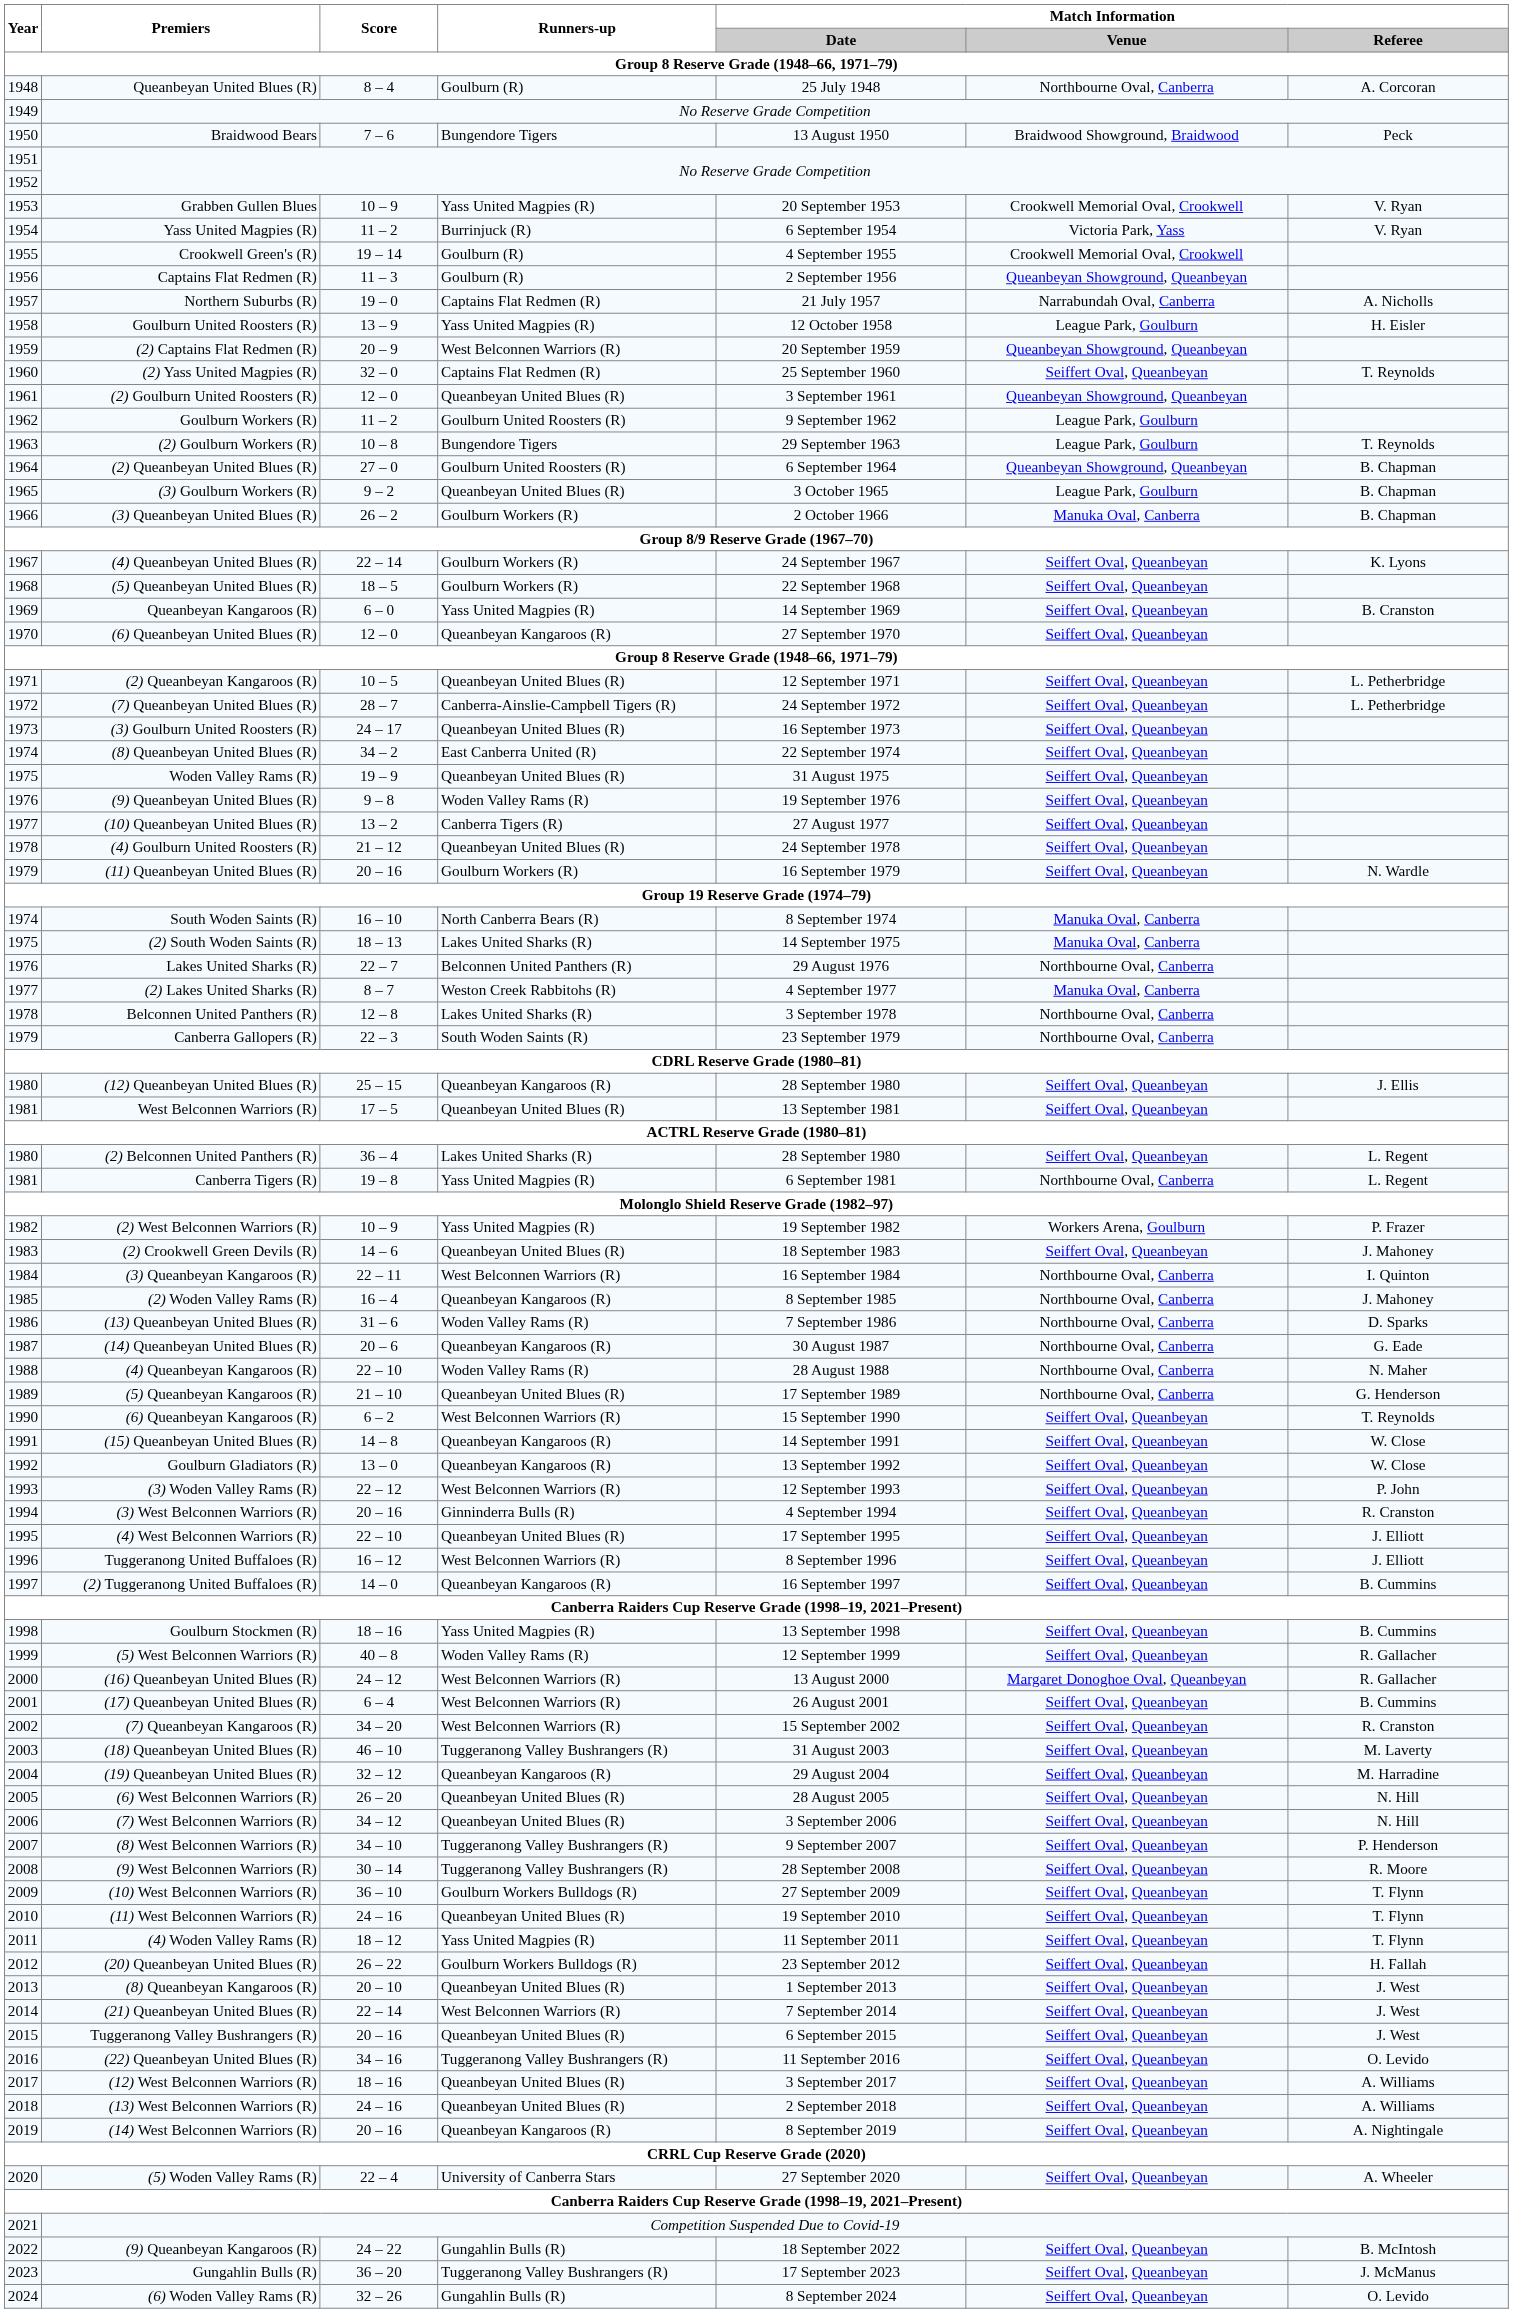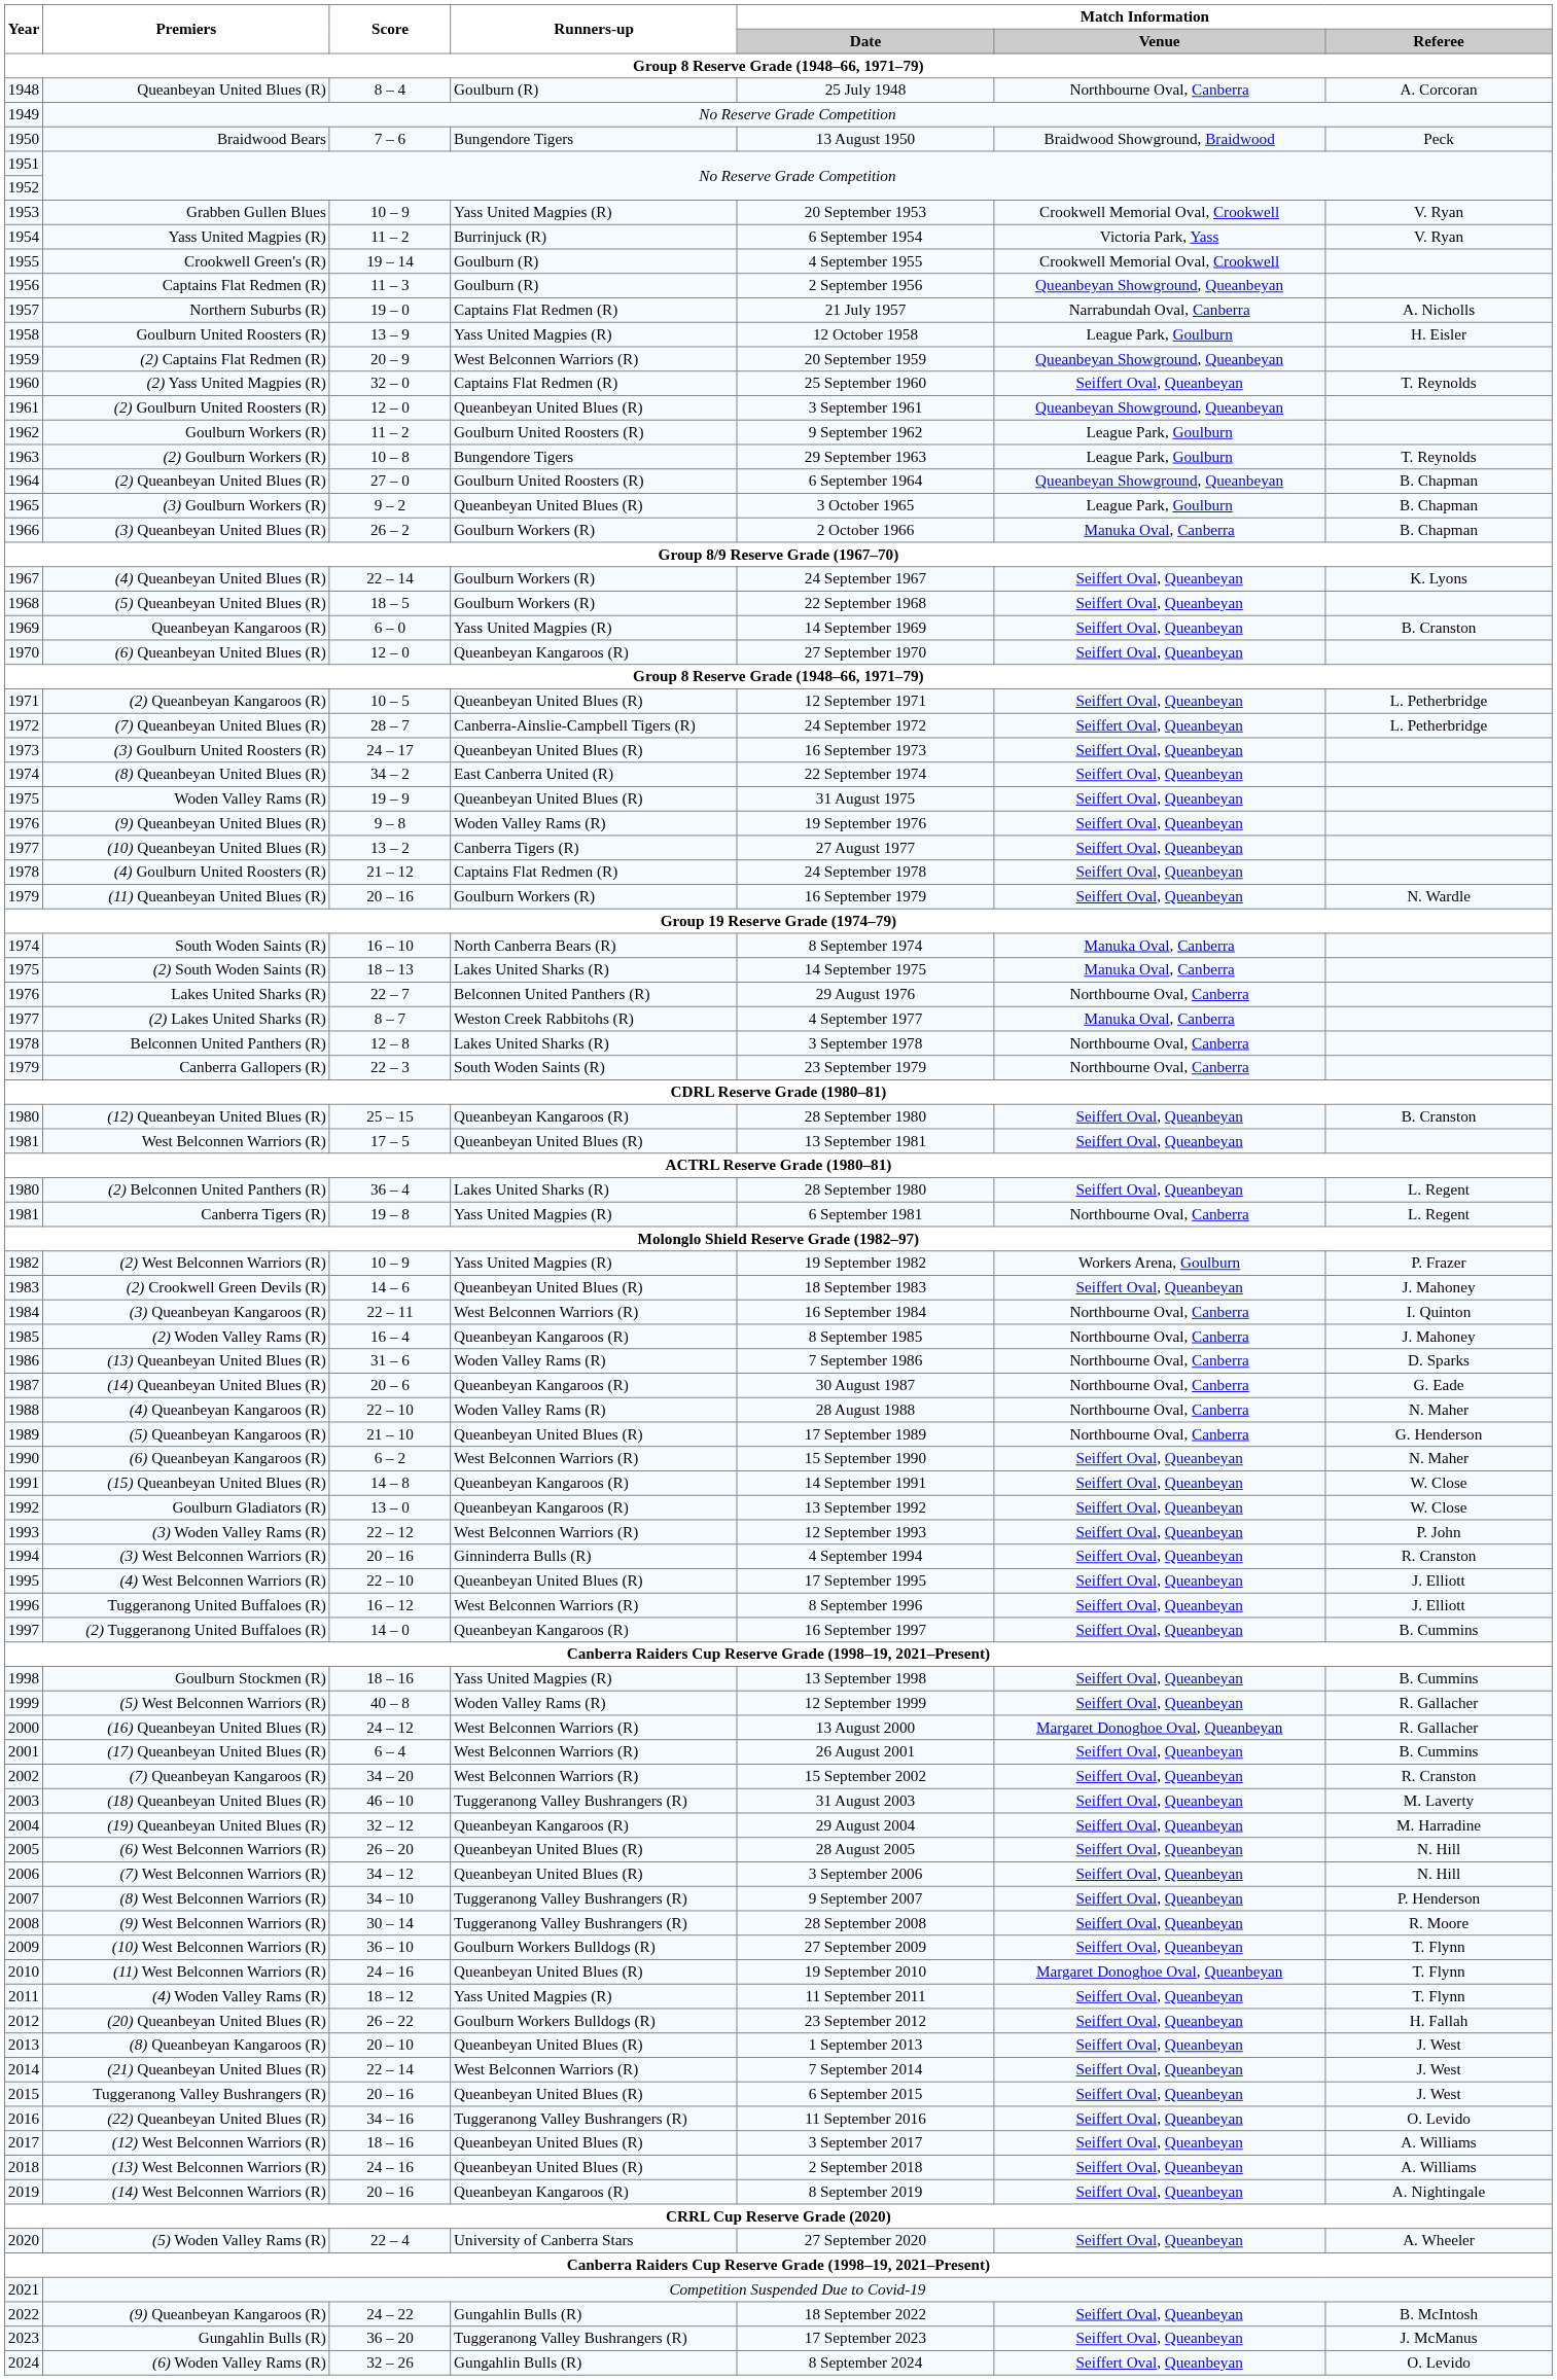(4) Goulburn United Roosters (R) | Runners-up: Queanbeyan United Blues (R) -> Captains Flat Redmen (R)
(12) Queanbeyan United Blues (R) | Match Information / Referee: J. Ellis -> B. Cranston
(6) Queanbeyan Kangaroos (R) | Match Information / Referee: T. Reynolds -> N. Maher
(11) West Belconnen Warriors (R) | Match Information / Venue: Seiffert Oval, Queanbeyan -> Margaret Donoghoe Oval, Queanbeyan
